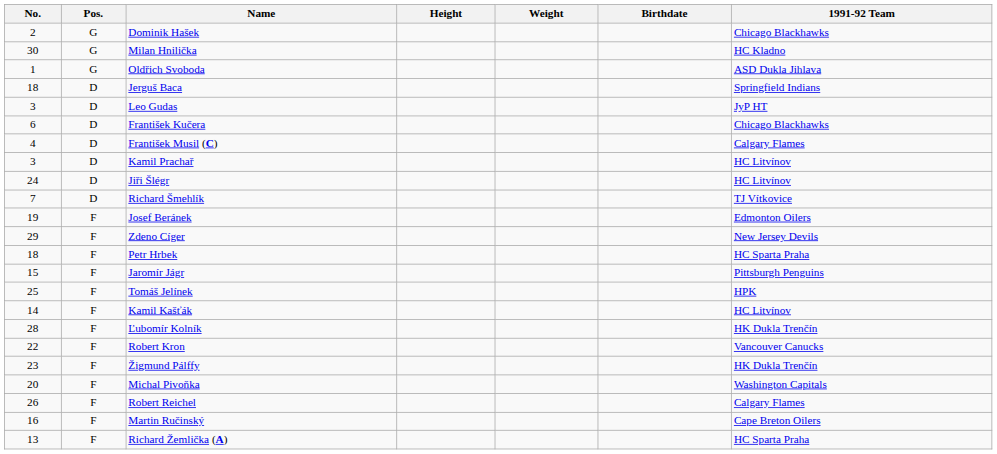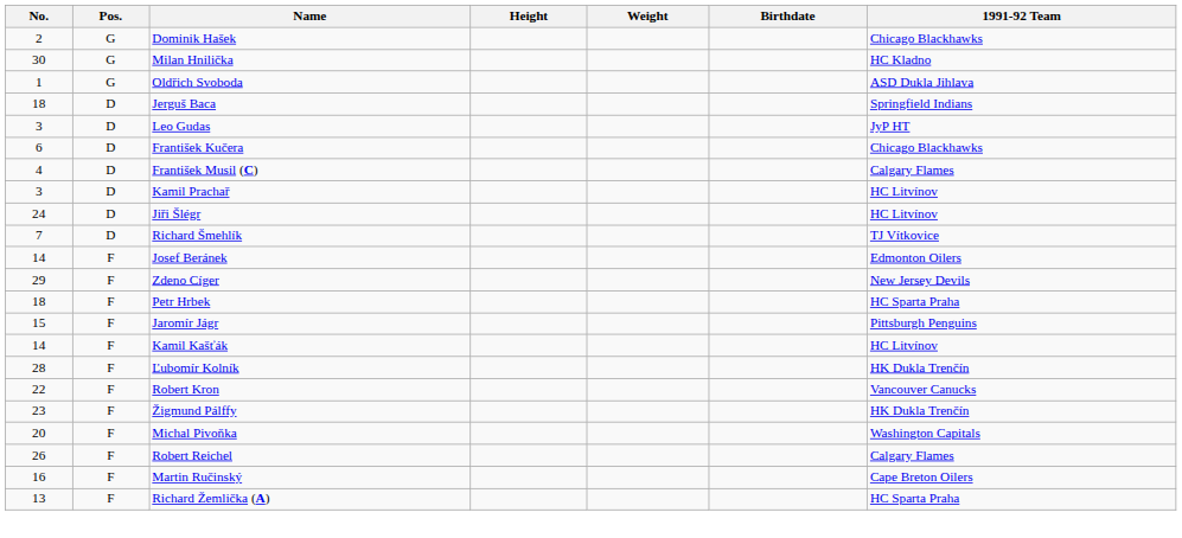Josef Beránek | No.: 19 -> 14
- row: 25 | F | Tomáš Jelínek | HPK
